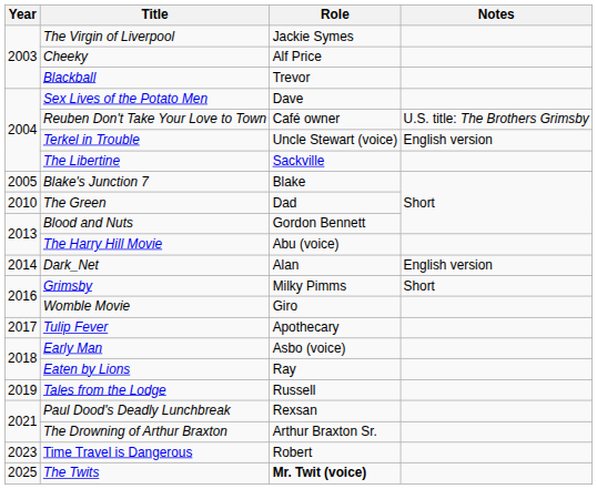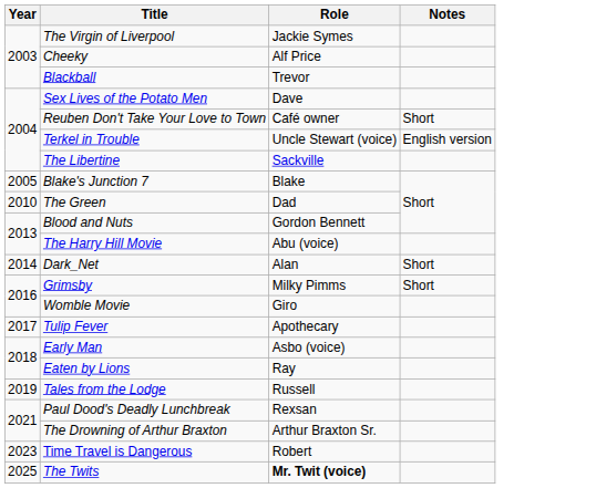Reuben Don't Take Your Love to Town | Notes: U.S. title: The Brothers Grimsby -> Short
Dark_Net | Notes: English version -> Short
